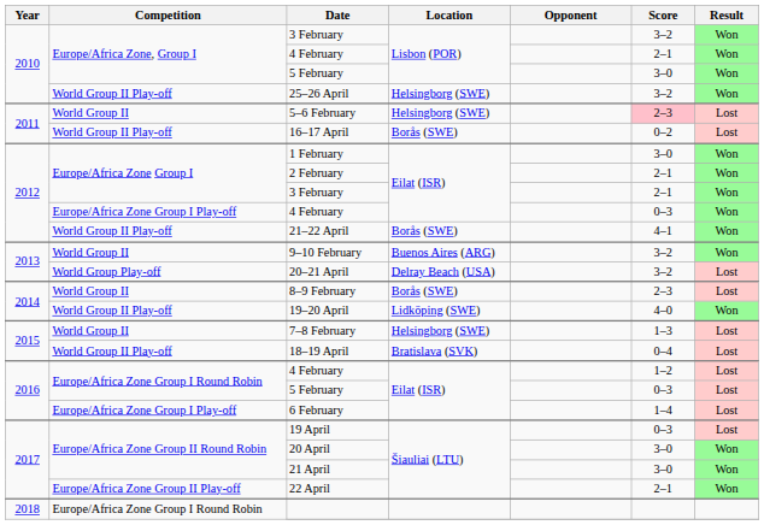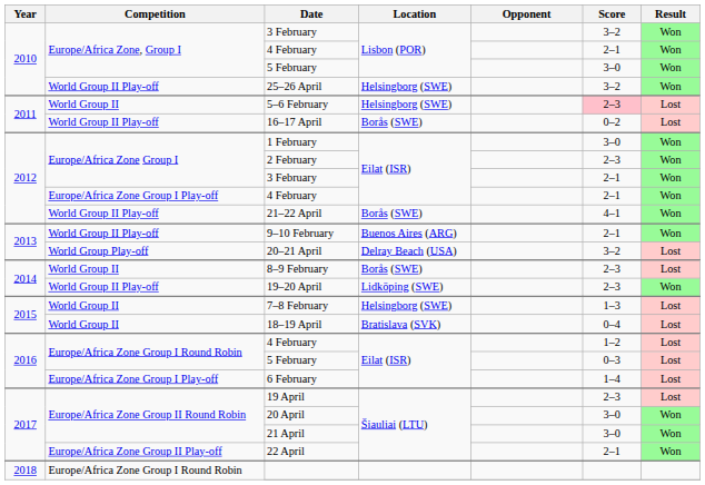2 February | Score: 2–1 -> 2–3
2012 / 4 February | Score: 0–3 -> 2–1
9–10 February | Competition: World Group II -> World Group II Play-off
9–10 February | Score: 3–2 -> 2–1
19–20 April | Score: 4–0 -> 2–3
18–19 April | Competition: World Group II Play-off -> World Group II
19 April | Score: 0–3 -> 2–3
